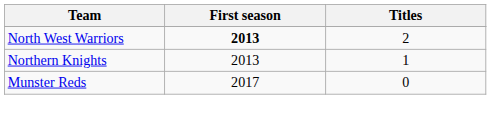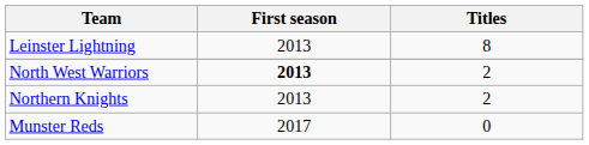+ row: Leinster Lightning | 2013 | 8
Northern Knights | Titles: 1 -> 2
